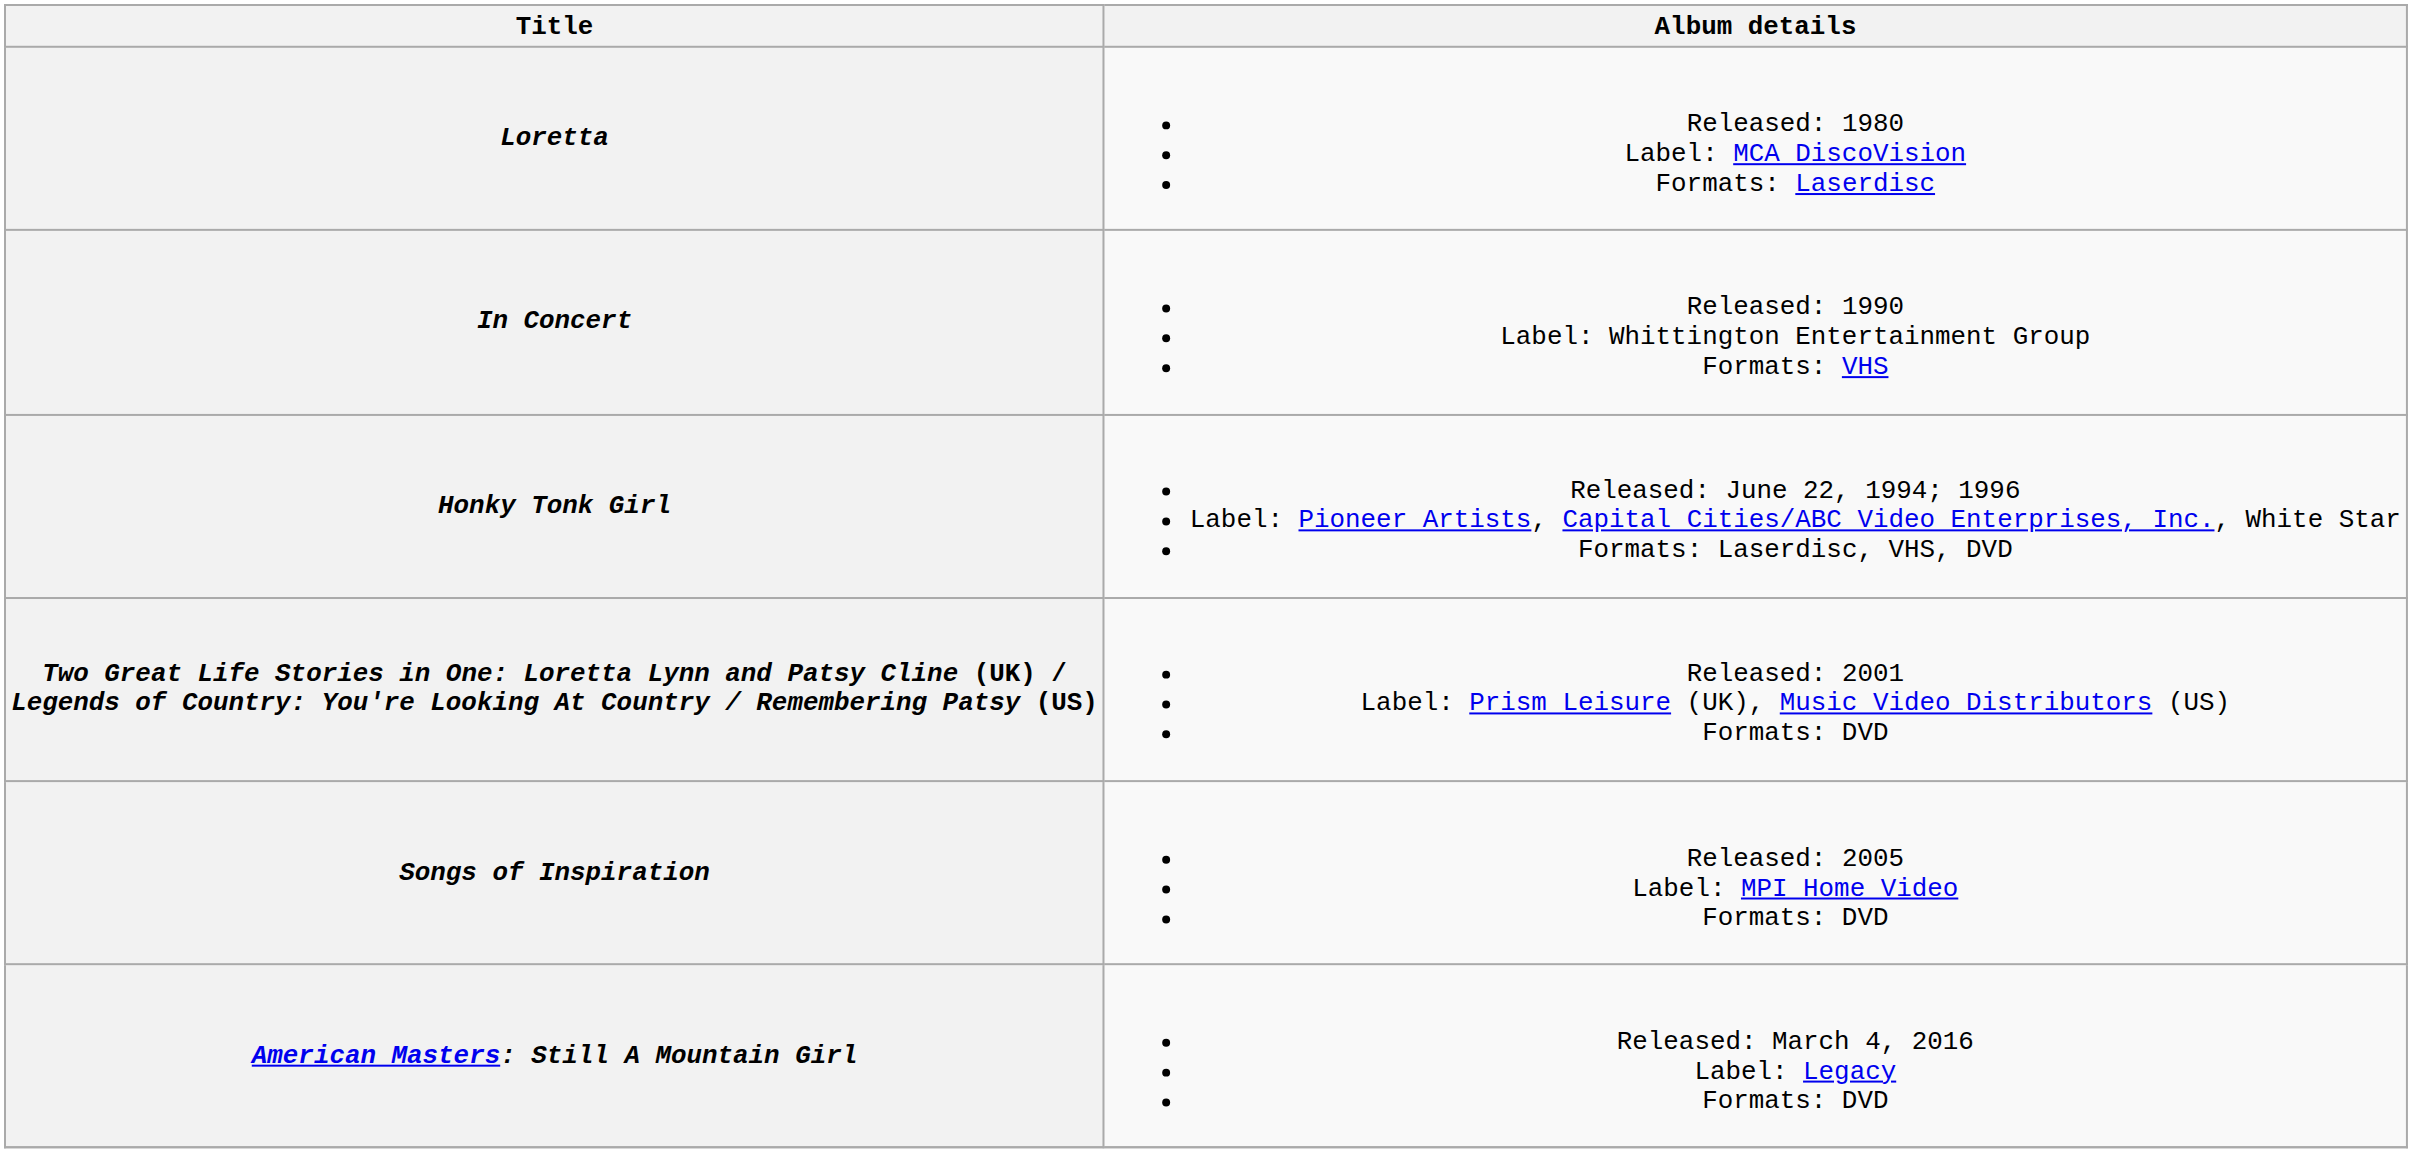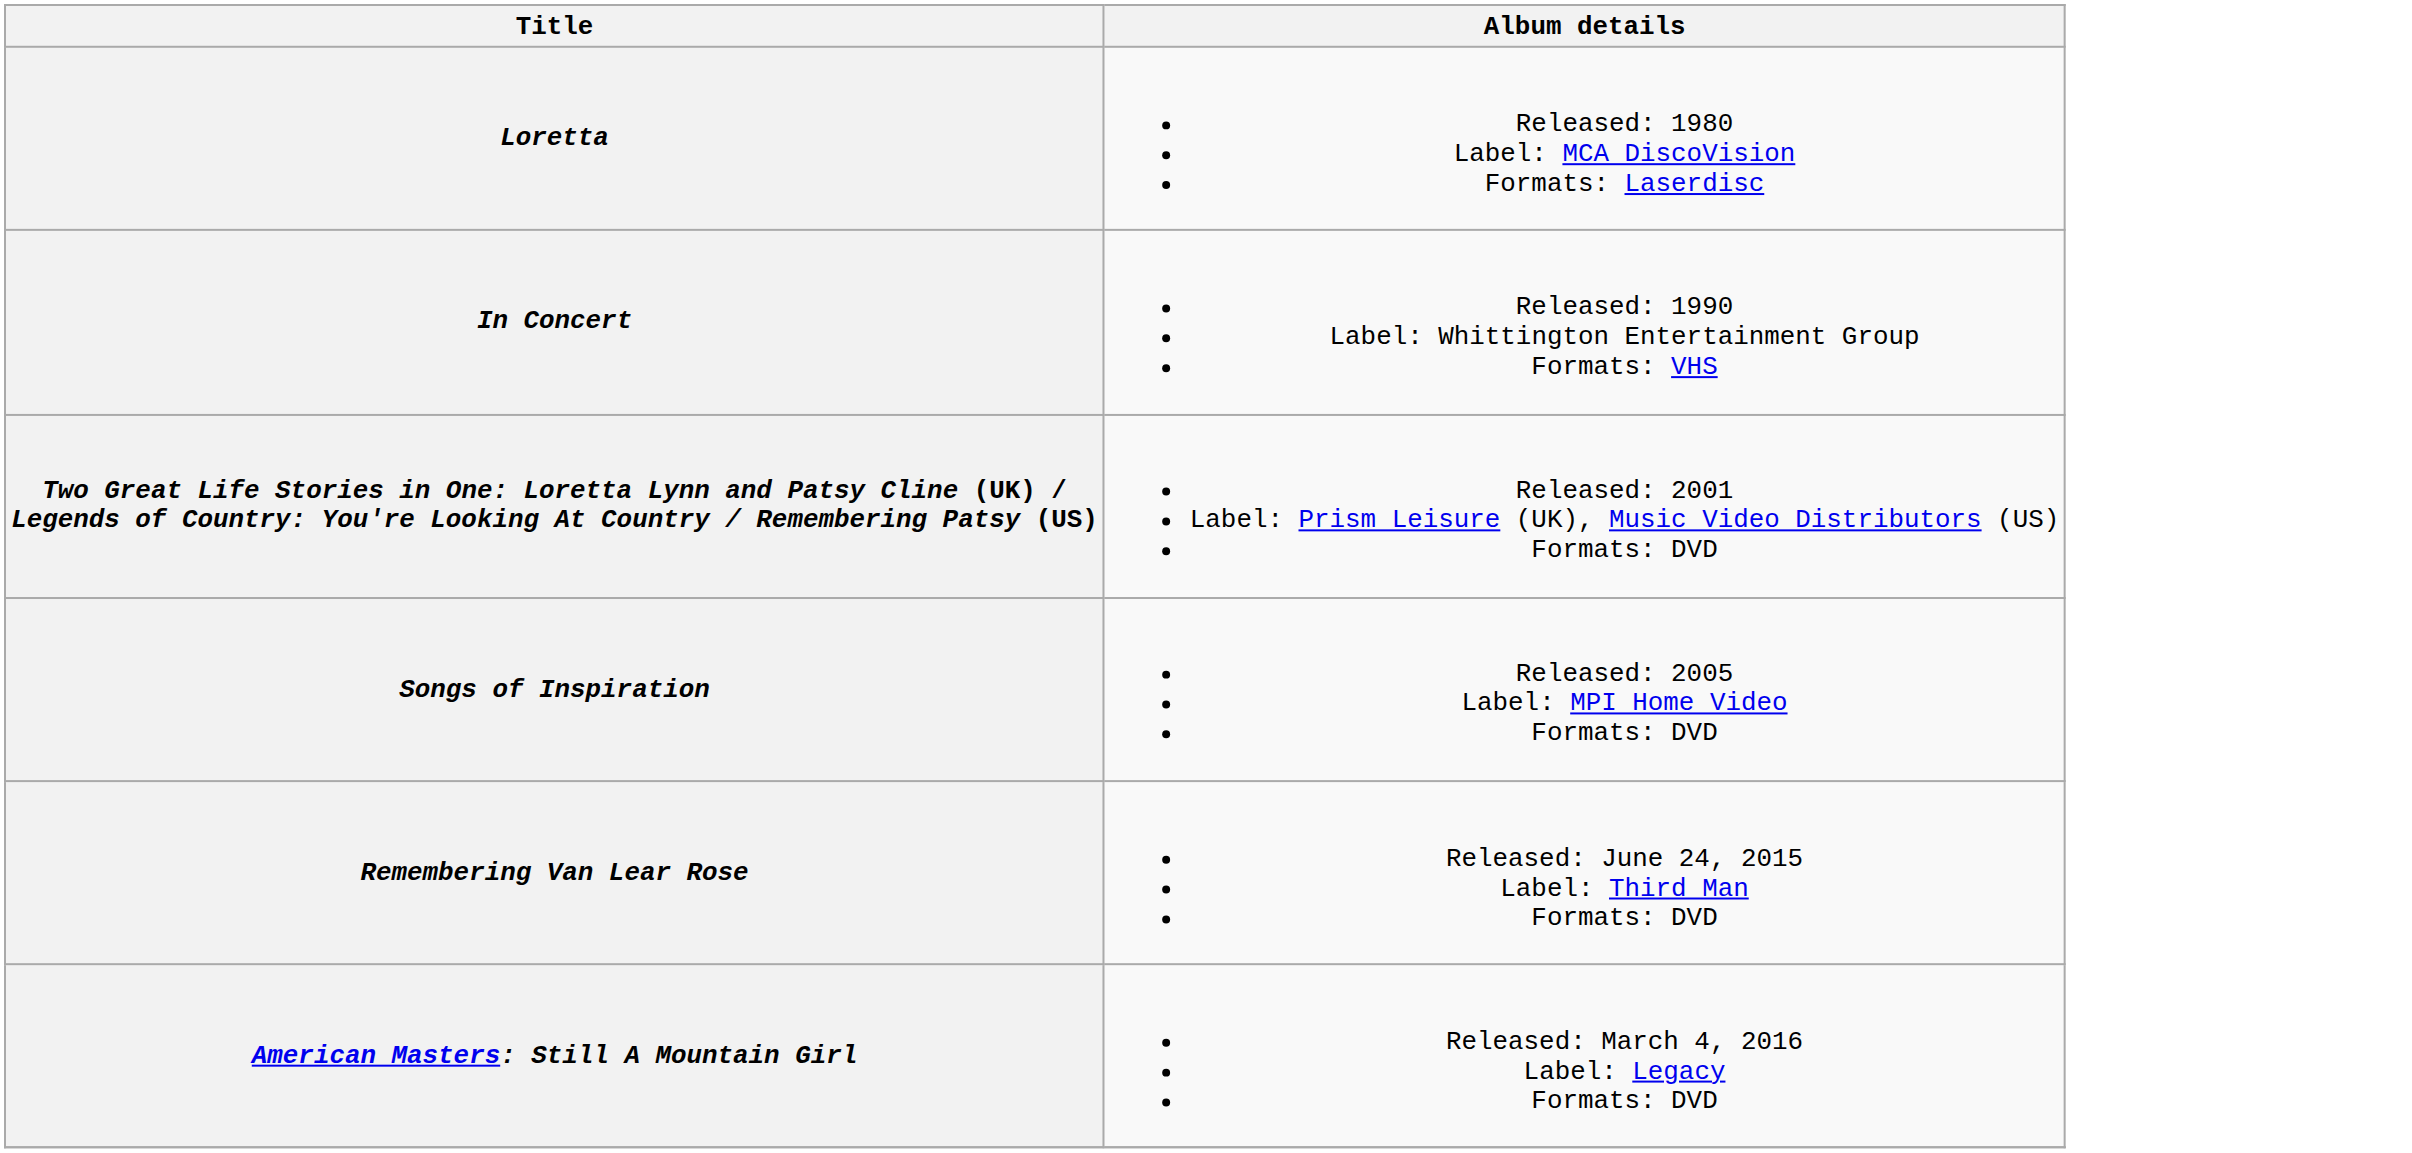- row: Honky Tonk Girl | Released: June 22, 1994; 1996 Label: Pioneer Artists, Capital Cities/ABC Video Enterprises, Inc., White Star Formats: Laserdisc, VHS, DVD
+ row: Remembering Van Lear Rose | Released: June 24, 2015 Label: Third Man Formats: DVD
